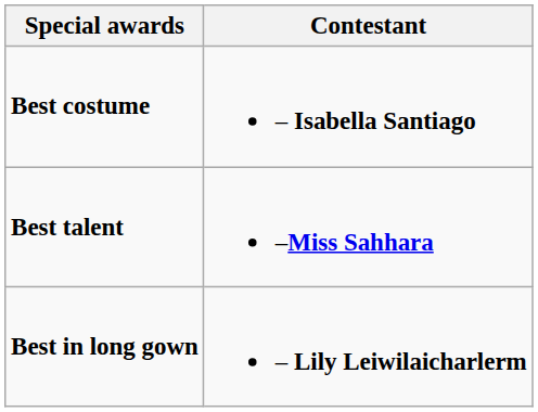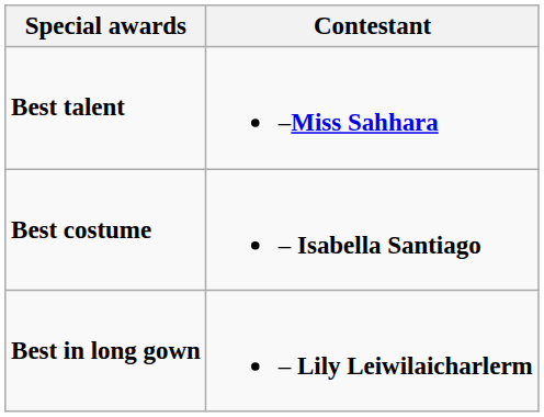rows swapped: Best talent <-> Best costume
